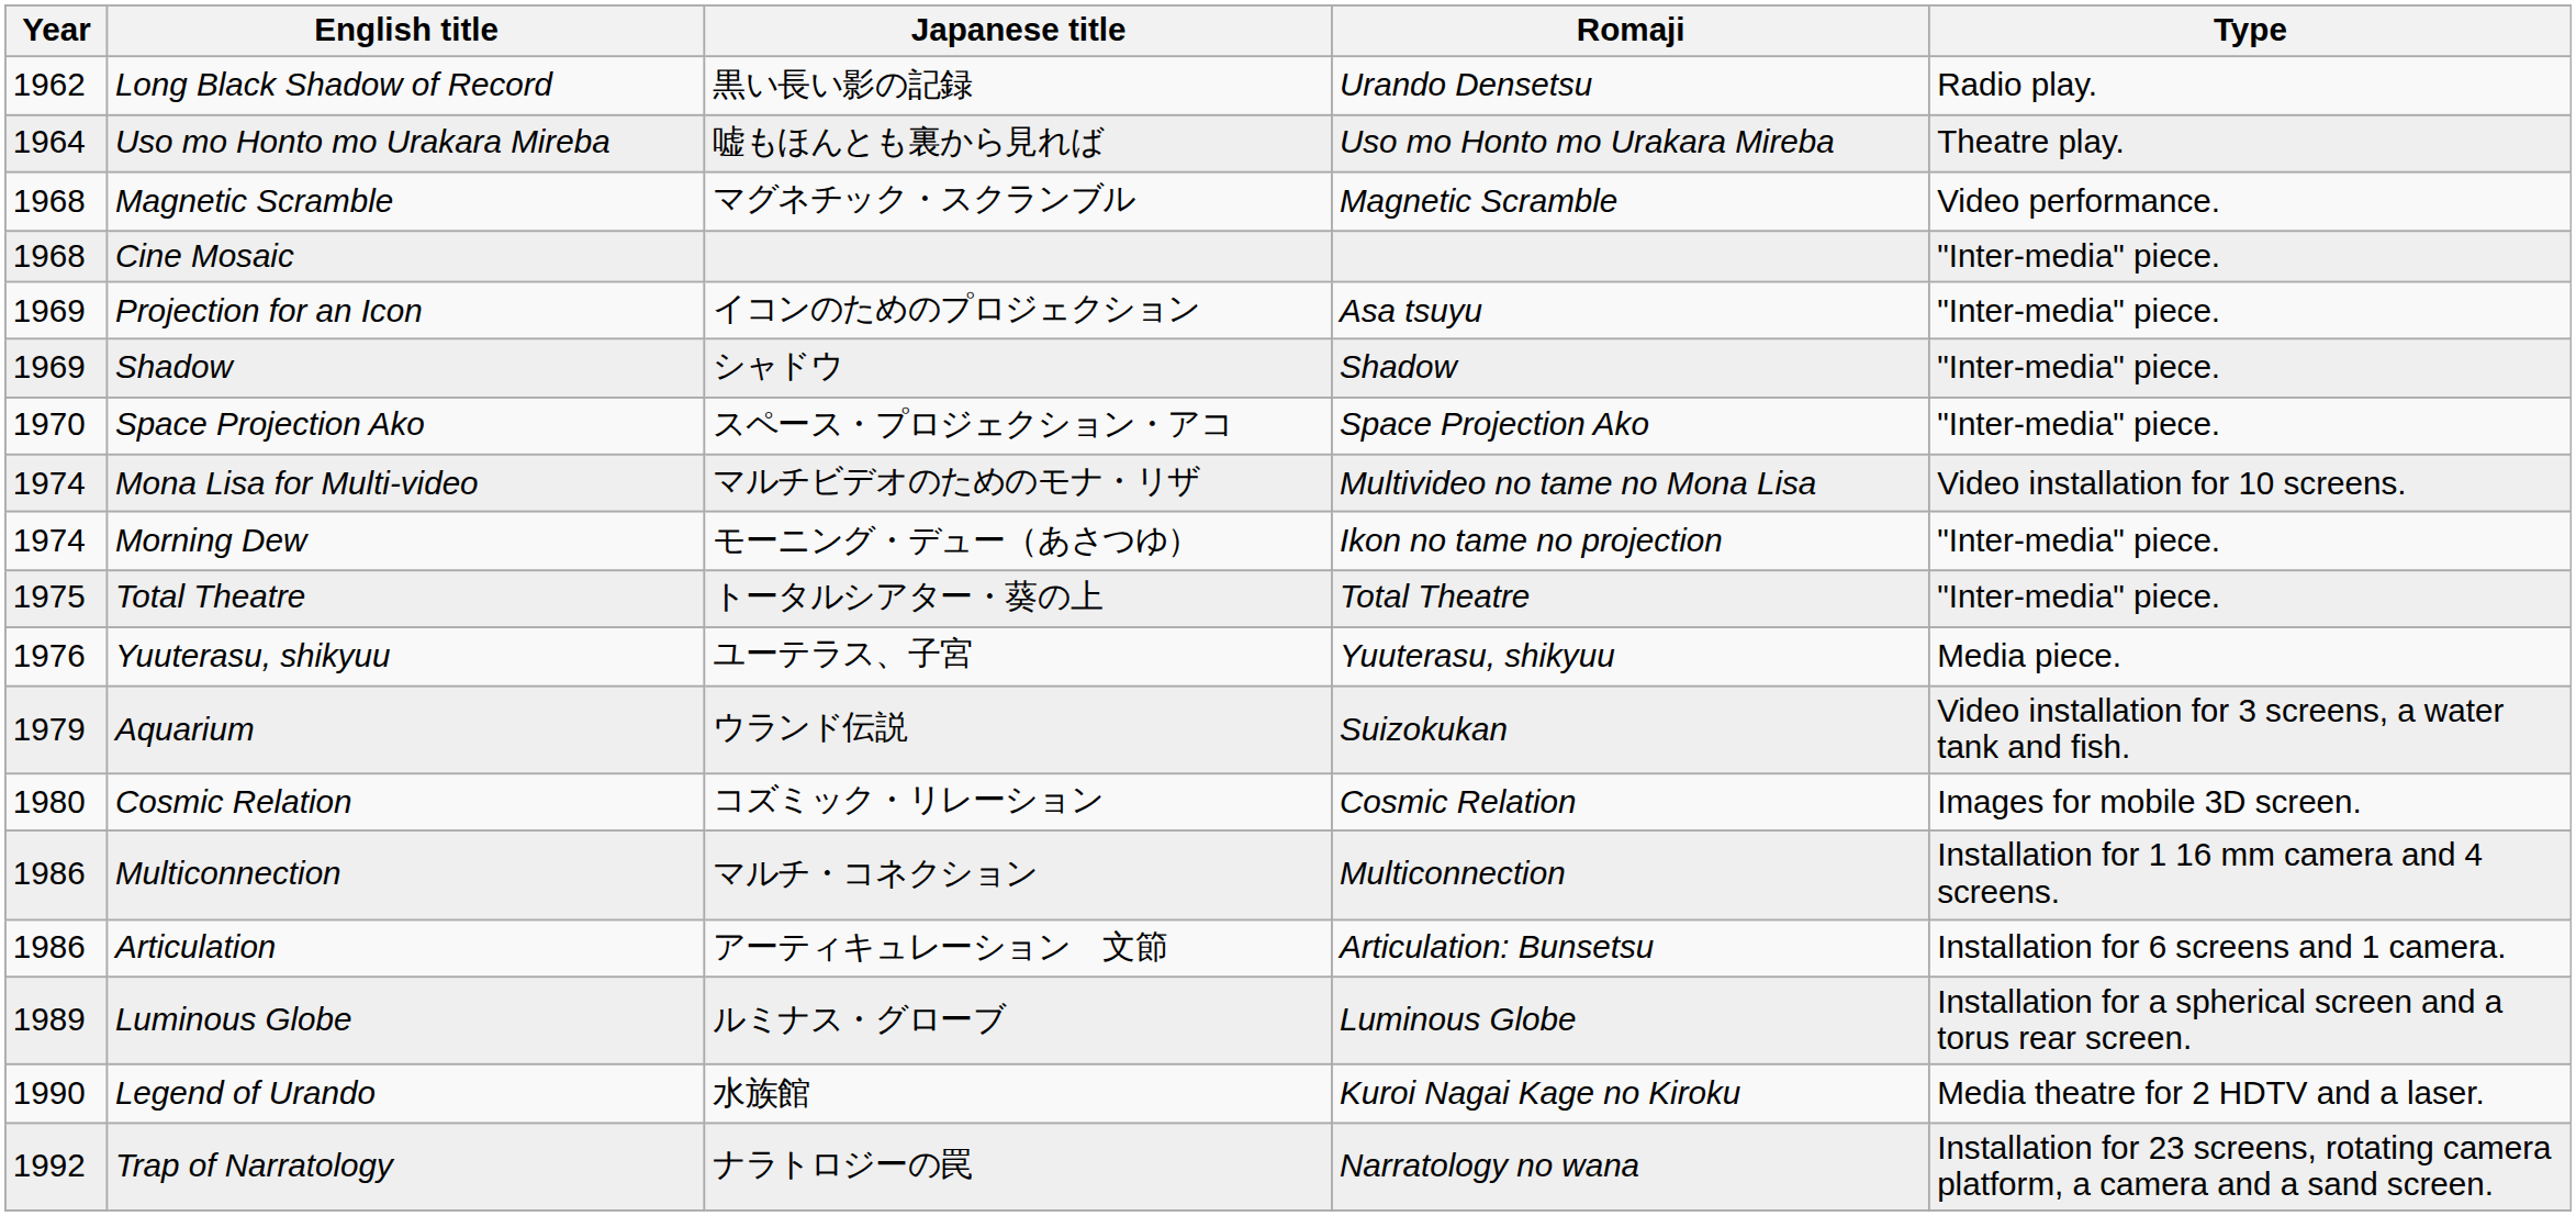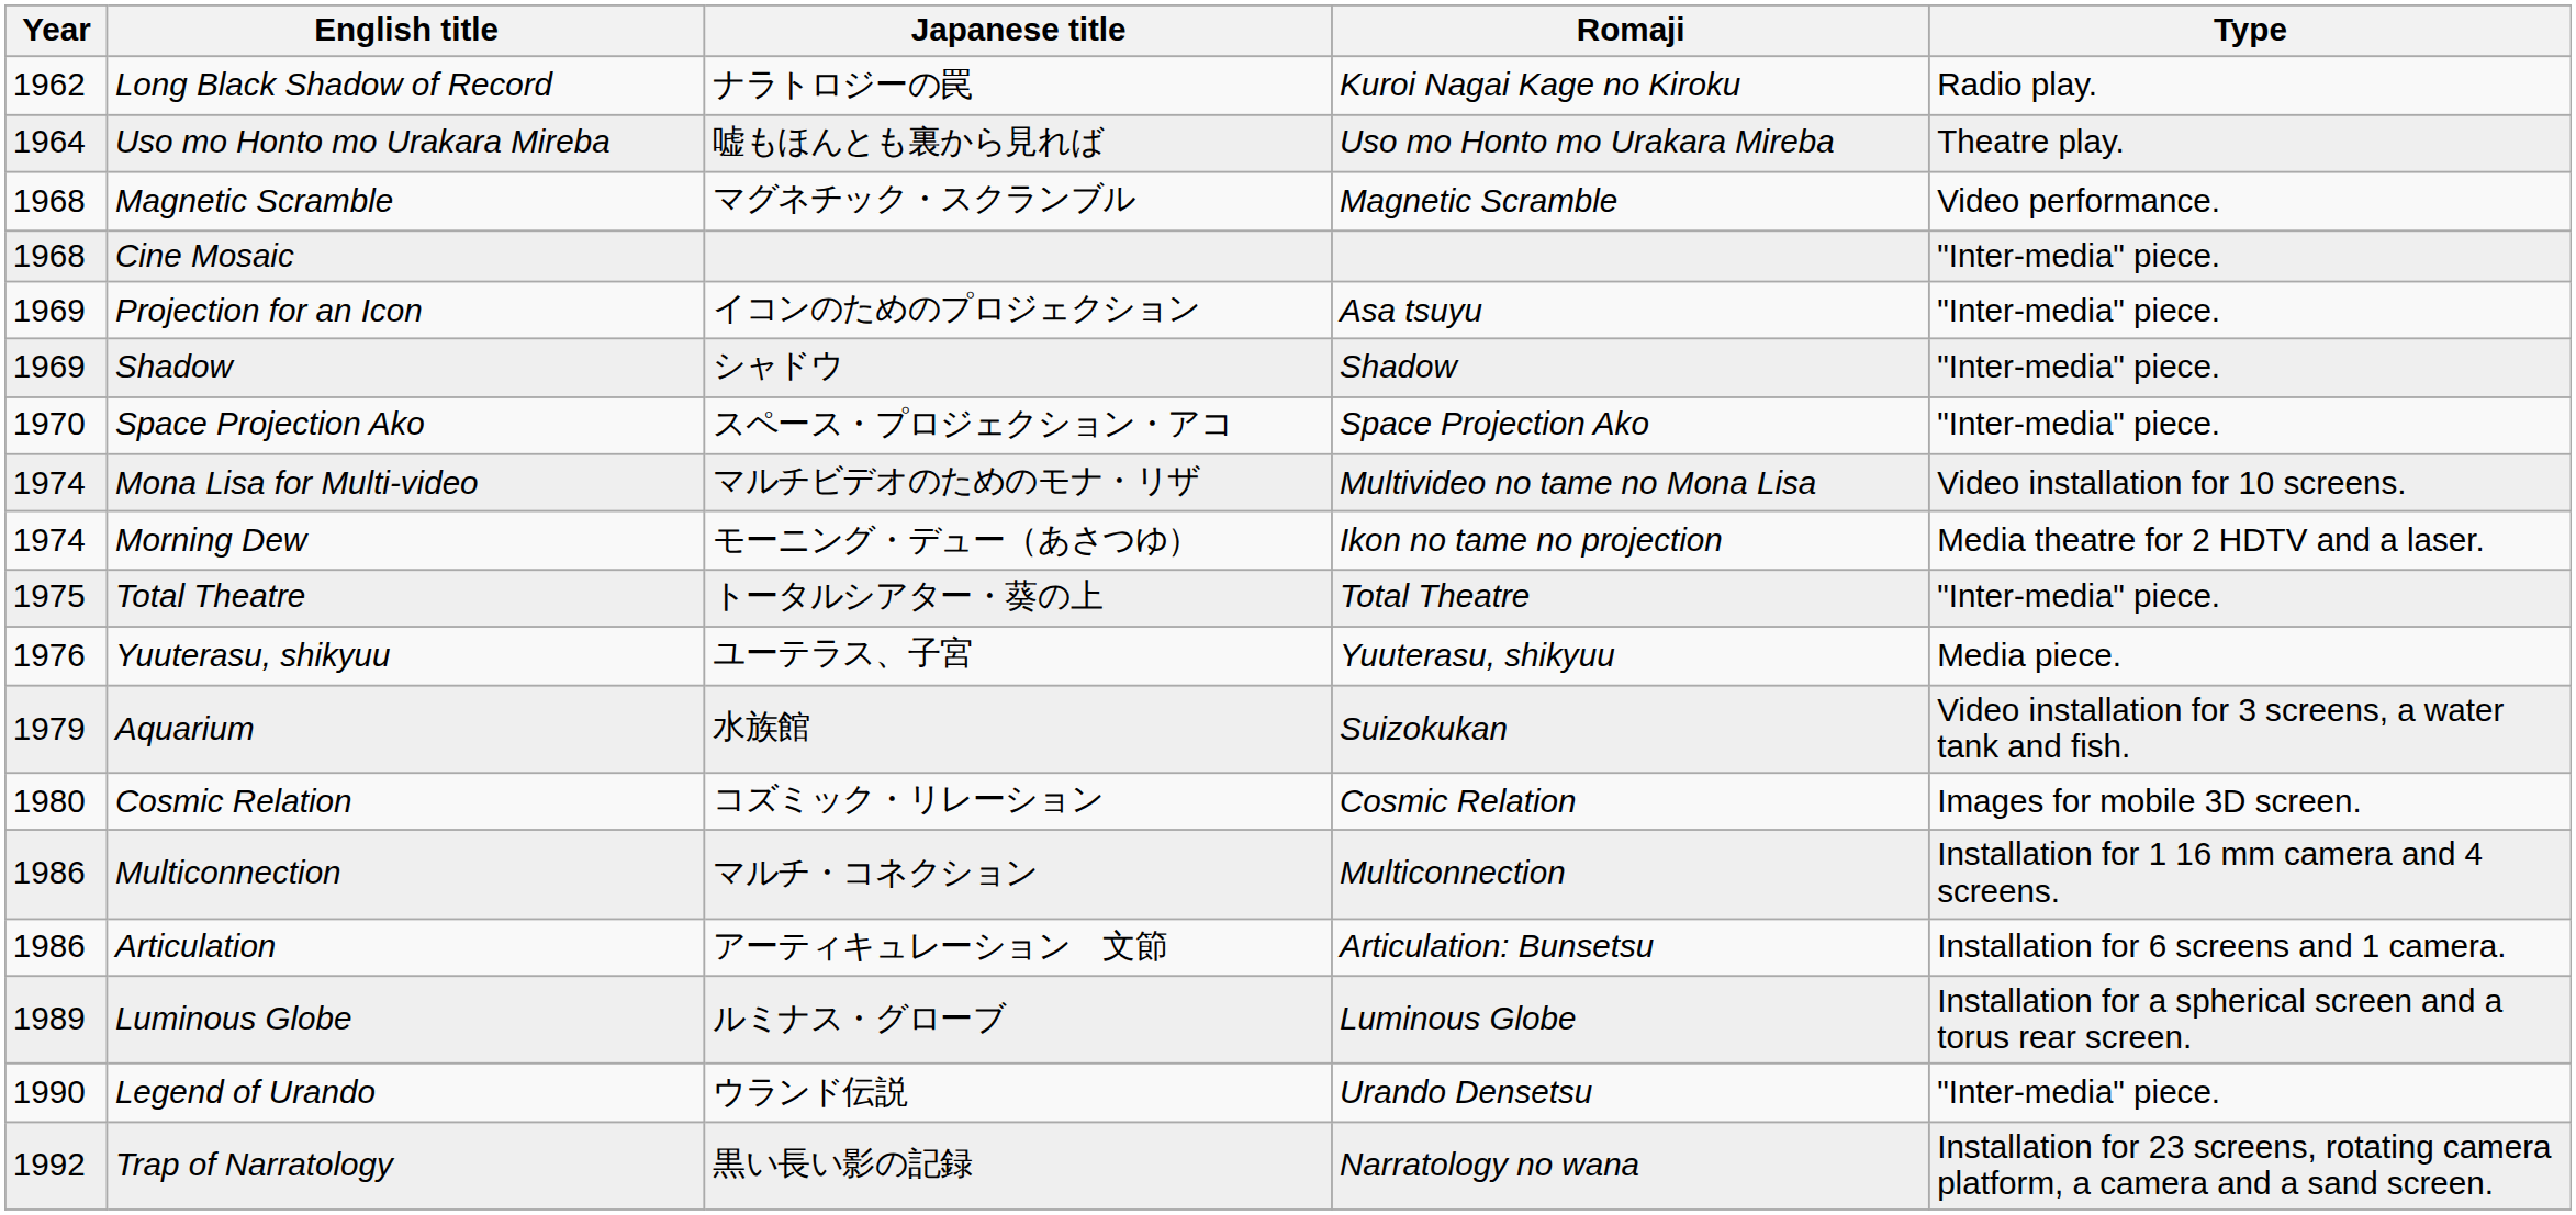Long Black Shadow of Record | Japanese title: 黒い長い影の記録 -> ナラトロジーの罠
Long Black Shadow of Record | Romaji: Urando Densetsu -> Kuroi Nagai Kage no Kiroku
Morning Dew | Type: "Inter-media" piece. -> Media theatre for 2 HDTV and a laser.
Aquarium | Japanese title: ウランド伝説 -> 水族館
Legend of Urando | Japanese title: 水族館 -> ウランド伝説
Legend of Urando | Romaji: Kuroi Nagai Kage no Kiroku -> Urando Densetsu
Legend of Urando | Type: Media theatre for 2 HDTV and a laser. -> "Inter-media" piece.
Trap of Narratology | Japanese title: ナラトロジーの罠 -> 黒い長い影の記録
